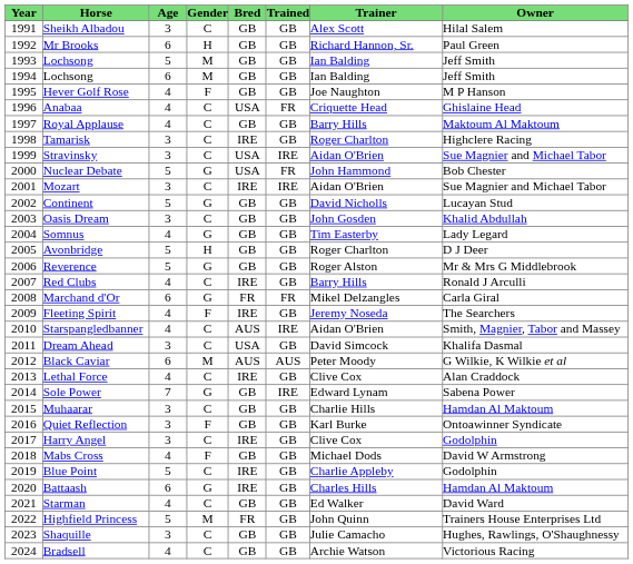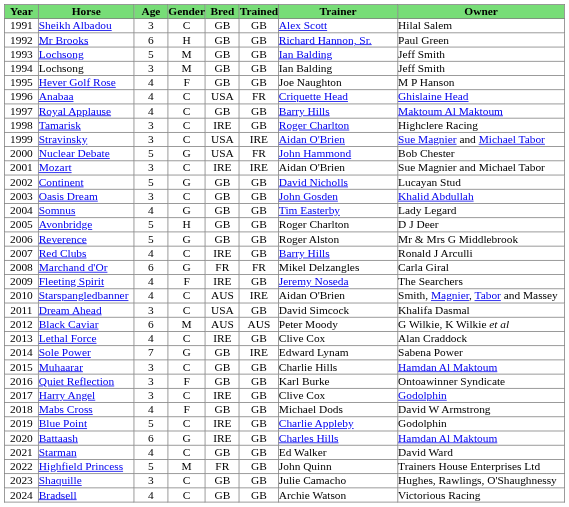1994 / Lochsong | Age: 6 -> 3
